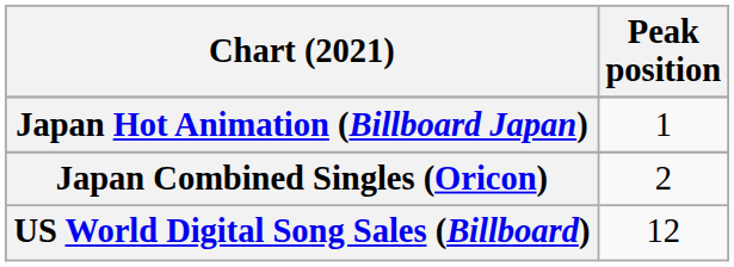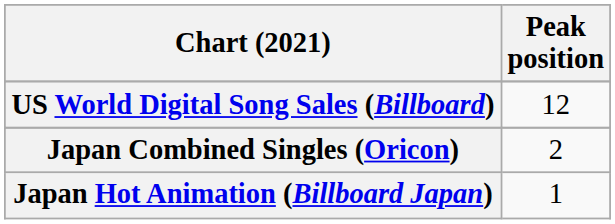rows swapped: Japan Hot Animation (Billboard Japan) <-> US World Digital Song Sales (Billboard)
